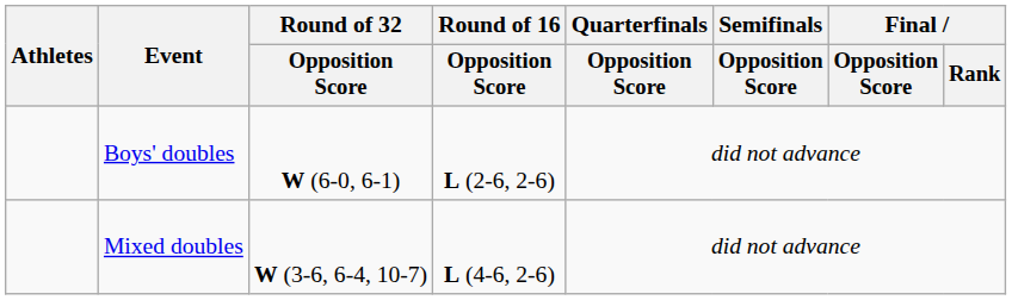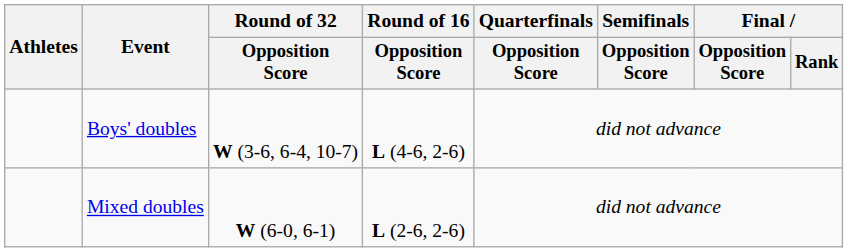Boys' doubles | Round of 32 / Opposition Score: W (6-0, 6-1) -> W (3-6, 6-4, 10-7)
Boys' doubles | Round of 16 / Opposition Score: L (2-6, 2-6) -> L (4-6, 2-6)
Mixed doubles | Round of 32 / Opposition Score: W (3-6, 6-4, 10-7) -> W (6-0, 6-1)
Mixed doubles | Round of 16 / Opposition Score: L (4-6, 2-6) -> L (2-6, 2-6)
